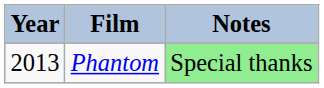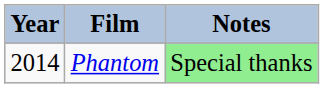Phantom | Year: 2013 -> 2014
